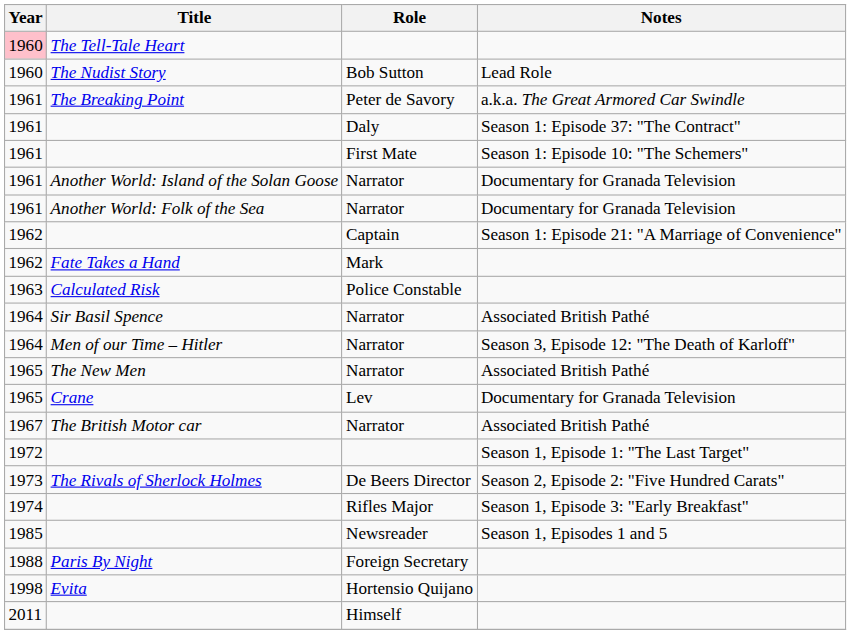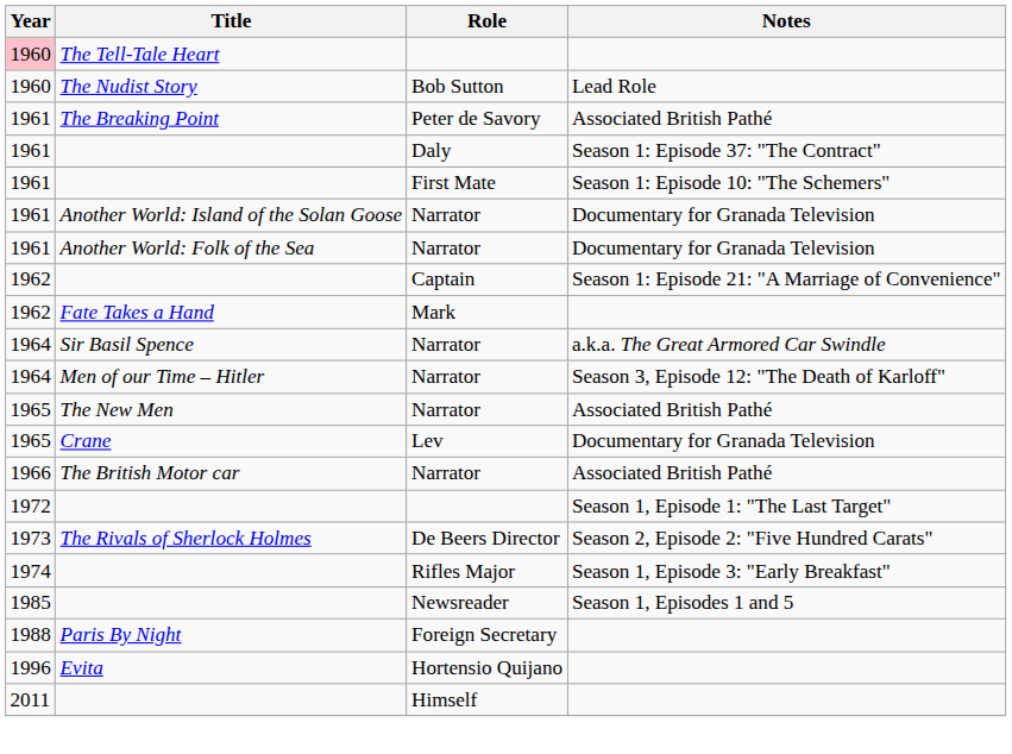The Breaking Point | Notes: a.k.a. The Great Armored Car Swindle -> Associated British Pathé
- row: 1963 | Calculated Risk | Police Constable
Sir Basil Spence | Notes: Associated British Pathé -> a.k.a. The Great Armored Car Swindle
The British Motor car | Year: 1967 -> 1966
Evita | Year: 1998 -> 1996
